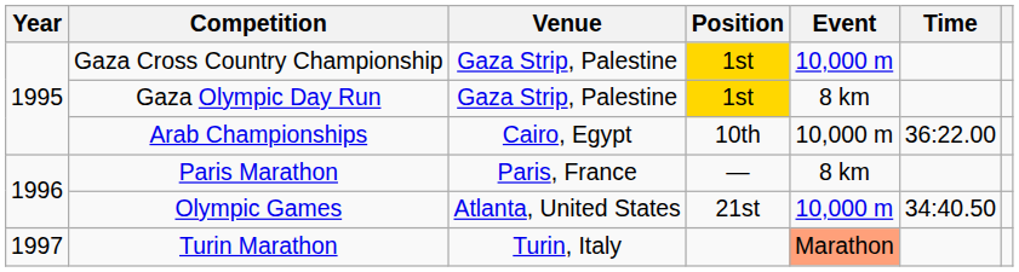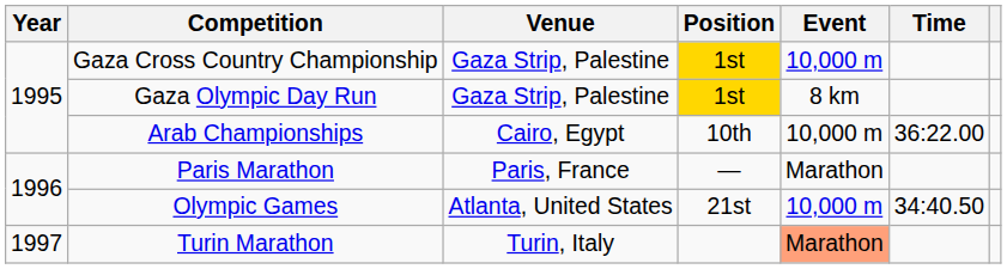Paris Marathon | Event: 8 km -> Marathon
